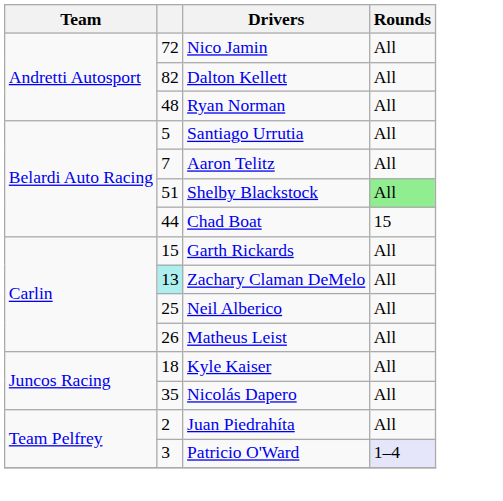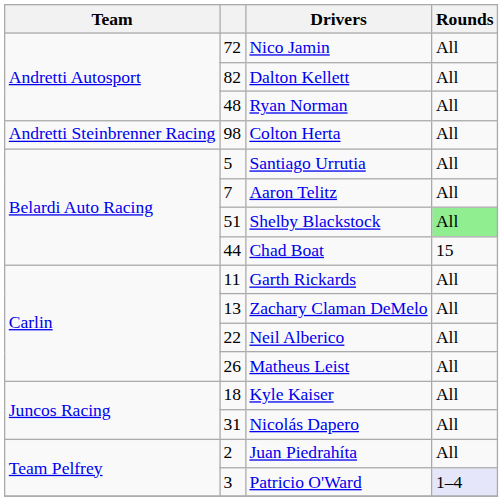+ row: Andretti Steinbrenner Racing | 98 | Colton Herta | All
Garth Rickards | column 2: 15 -> 11
Zachary Claman DeMelo | column 2: paleturquoise background -> no background
Neil Alberico | column 2: 25 -> 22
Nicolás Dapero | column 2: 35 -> 31
